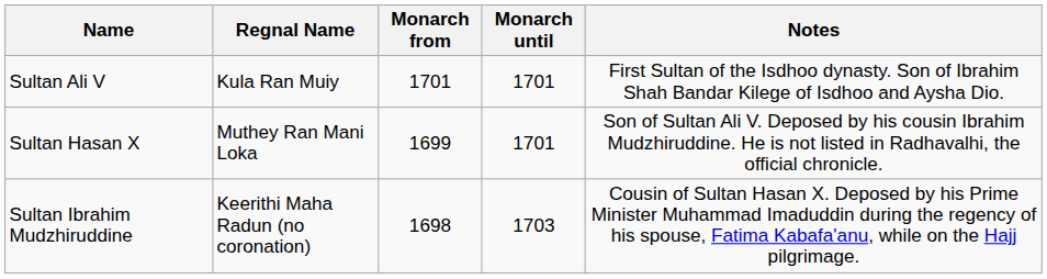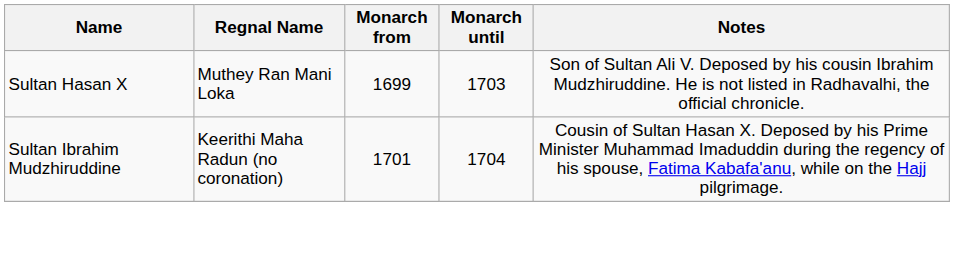- row: Sultan Ali V | Kula Ran Muiy | 1701 | 1701 | First Sultan of the Isdhoo dynasty. Son of Ibrahim Shah Bandar Kilege of Isdhoo and Aysha Dio.
Sultan Hasan X | Monarch until: 1701 -> 1703
Sultan Ibrahim Mudzhiruddine | Monarch from: 1698 -> 1701
Sultan Ibrahim Mudzhiruddine | Monarch until: 1703 -> 1704
